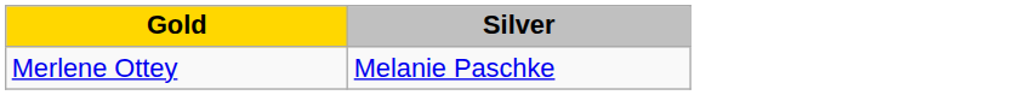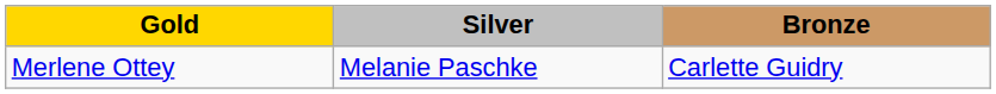+ column: Bronze | Carlette Guidry
